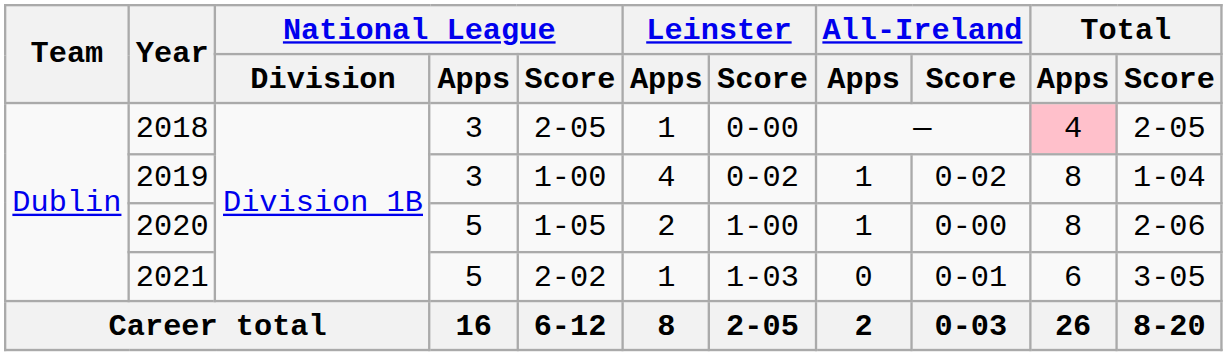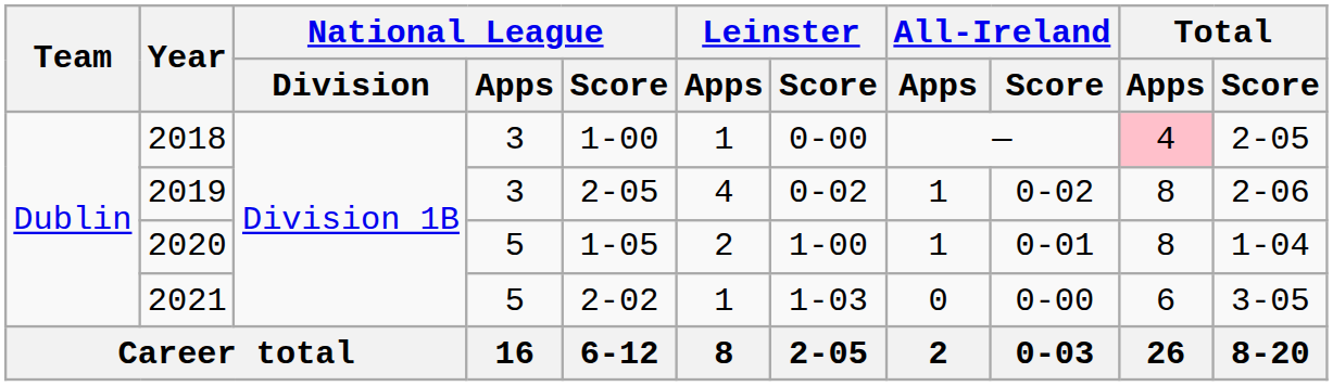2018 | National League / Score: 2-05 -> 1-00
2019 | National League / Score: 1-00 -> 2-05
2019 | Total / Score: 1-04 -> 2-06
2020 | All-Ireland / Score: 0-00 -> 0-01
2020 | Total / Score: 2-06 -> 1-04
2021 | All-Ireland / Score: 0-01 -> 0-00
